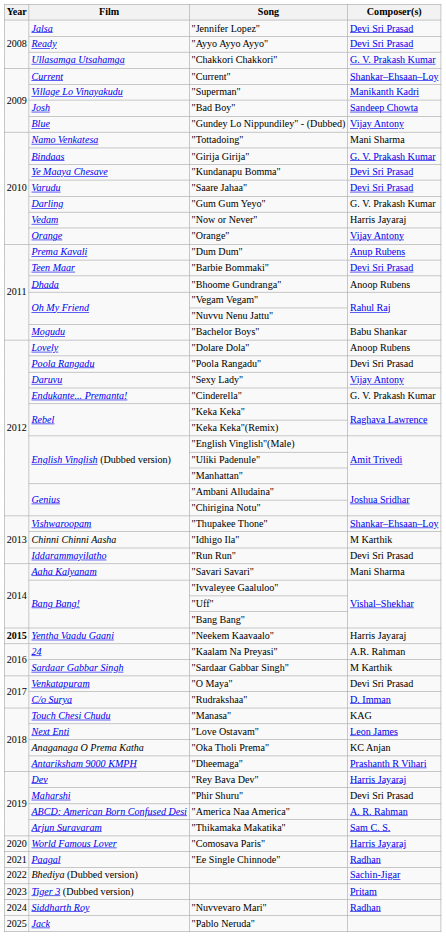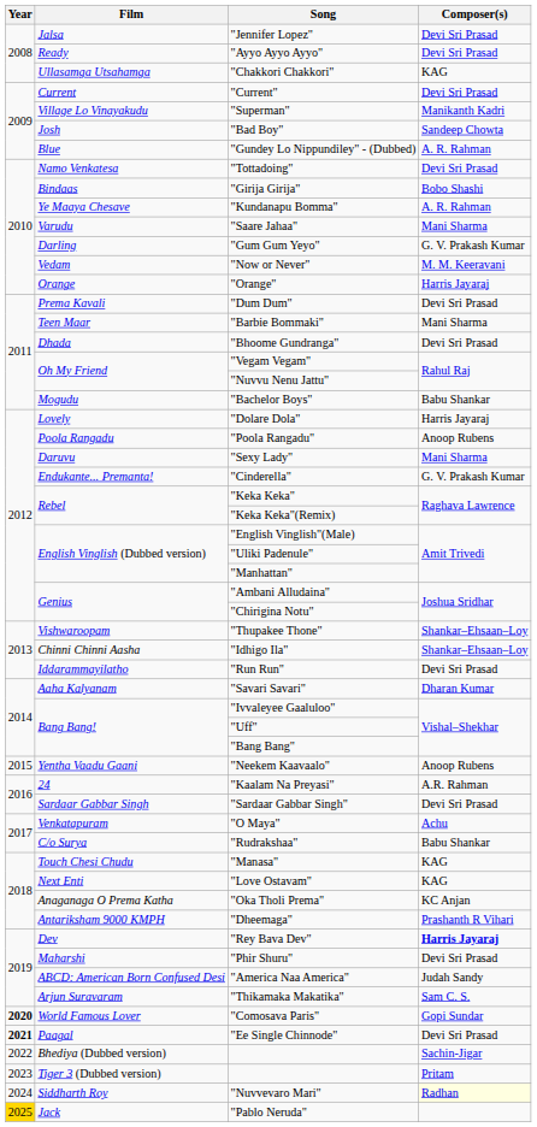"Chakkori Chakkori" | Composer(s): G. V. Prakash Kumar -> KAG
"Current" | Composer(s): Shankar–Ehsaan–Loy -> Devi Sri Prasad
"Gundey Lo Nippundiley" - (Dubbed) | Composer(s): Vijay Antony -> A. R. Rahman
"Tottadoing" | Composer(s): Mani Sharma -> Devi Sri Prasad
"Girija Girija" | Composer(s): G. V. Prakash Kumar -> Bobo Shashi
"Kundanapu Bomma" | Composer(s): Devi Sri Prasad -> A. R. Rahman
"Saare Jahaa" | Composer(s): Devi Sri Prasad -> Mani Sharma
"Now or Never" | Composer(s): Harris Jayaraj -> M. M. Keeravani
"Orange" | Composer(s): Vijay Antony -> Harris Jayaraj
"Dum Dum" | Composer(s): Anup Rubens -> Devi Sri Prasad
"Barbie Bommaki" | Composer(s): Devi Sri Prasad -> Mani Sharma
"Bhoome Gundranga" | Composer(s): Anoop Rubens -> Devi Sri Prasad
"Dolare Dola" | Composer(s): Anoop Rubens -> Harris Jayaraj
"Poola Rangadu" | Composer(s): Devi Sri Prasad -> Anoop Rubens
"Sexy Lady" | Composer(s): Vijay Antony -> Mani Sharma
"Idhigo Ila" | Composer(s): M Karthik -> Shankar–Ehsaan–Loy
"Savari Savari" | Composer(s): Mani Sharma -> Dharan Kumar
"Neekem Kaavaalo" | Year: bold -> normal
"Neekem Kaavaalo" | Composer(s): Harris Jayaraj -> Anoop Rubens
"Sardaar Gabbar Singh" | Composer(s): M Karthik -> Devi Sri Prasad
"O Maya" | Composer(s): Devi Sri Prasad -> Achu
"Rudrakshaa" | Composer(s): D. Imman -> Babu Shankar
"Love Ostavam" | Composer(s): Leon James -> KAG
"Rey Bava Dev" | Composer(s): normal -> bold
"America Naa America" | Composer(s): A. R. Rahman -> Judah Sandy
"Comosava Paris" | Year: normal -> bold
"Comosava Paris" | Composer(s): Harris Jayaraj -> Gopi Sundar
"Ee Single Chinnode" | Year: normal -> bold
"Ee Single Chinnode" | Composer(s): Radhan -> Devi Sri Prasad
"Nuvvevaro Mari" | Composer(s): no background -> lightyellow background
"Pablo Neruda" | Year: no background -> gold background
